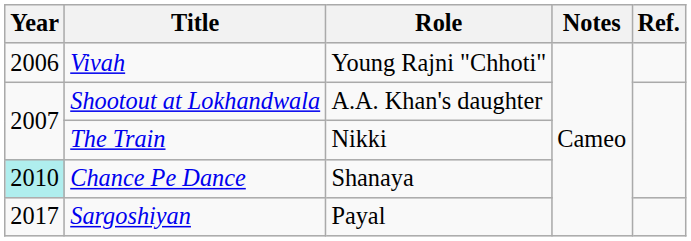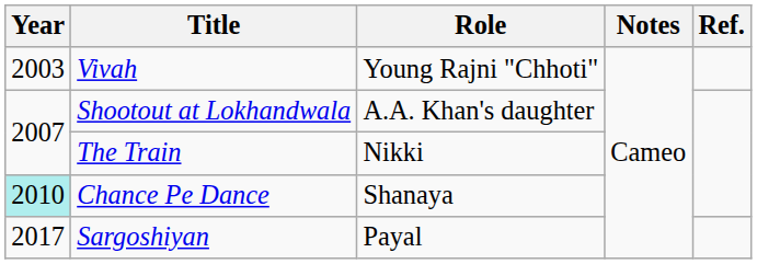Vivah | Year: 2006 -> 2003
